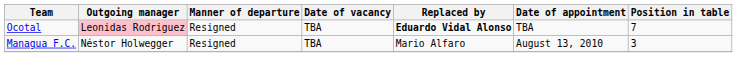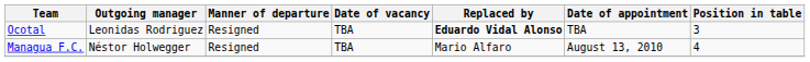Ocotal | Outgoing manager: pink background -> no background
Ocotal | Position in table: 7 -> 3
Managua F.C. | Position in table: 3 -> 4
